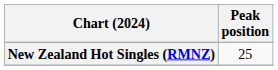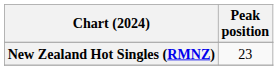New Zealand Hot Singles (RMNZ) | Peak position: 25 -> 23
